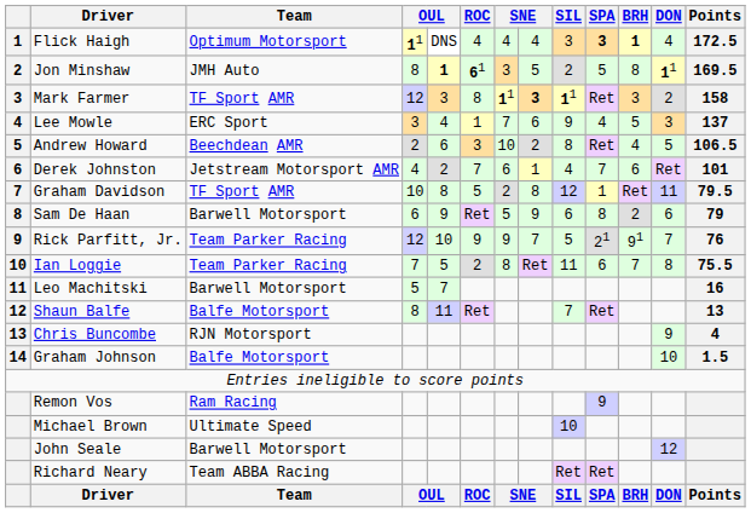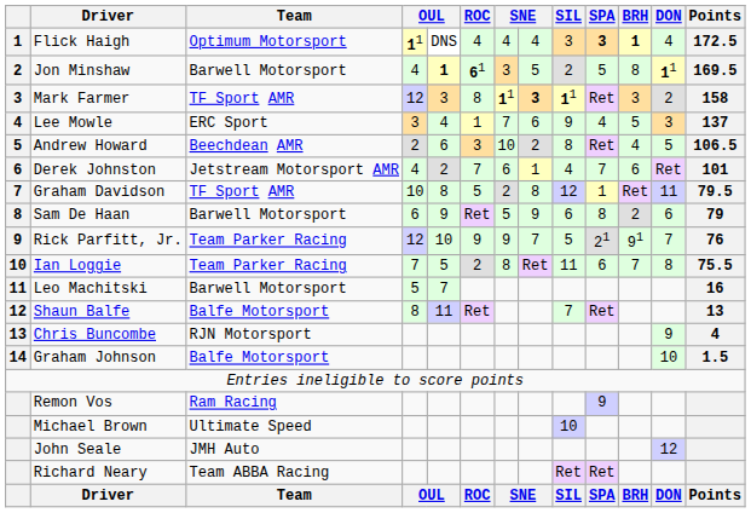Jon Minshaw | Team: JMH Auto -> Barwell Motorsport
Jon Minshaw | column 4: 8 -> 4
John Seale | Team: Barwell Motorsport -> JMH Auto
